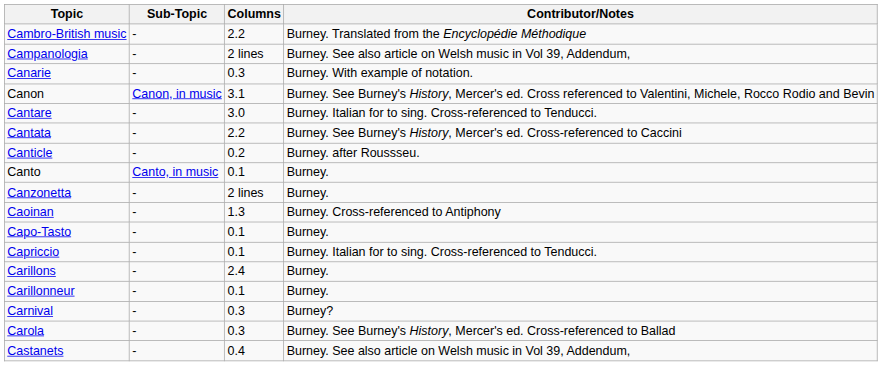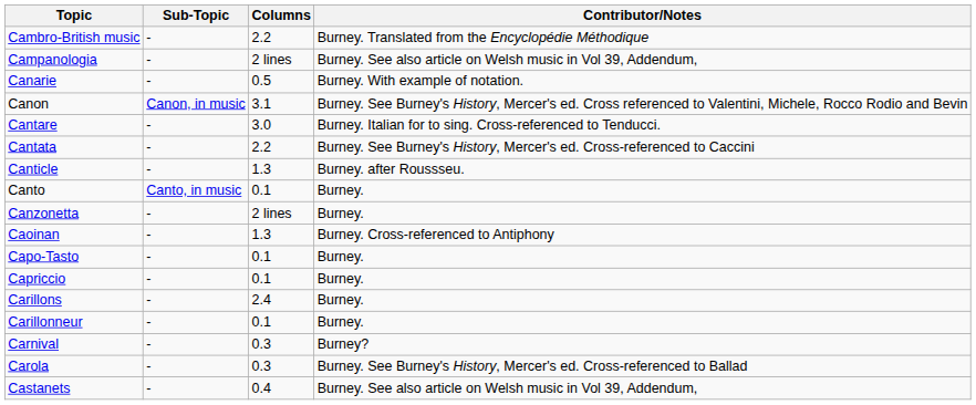Canarie | Columns: 0.3 -> 0.5
Canticle | Columns: 0.2 -> 1.3
Capriccio | Contributor/Notes: Burney. Italian for to sing. Cross-referenced to Tenducci. -> Burney.
